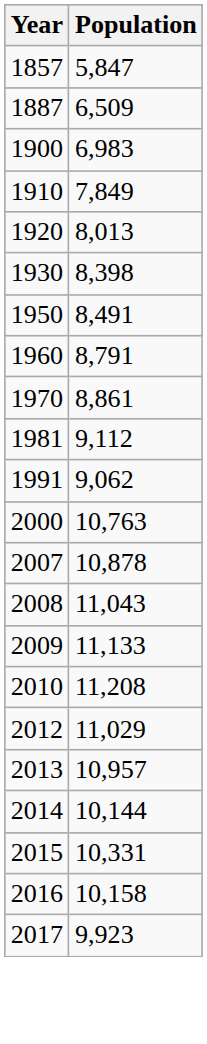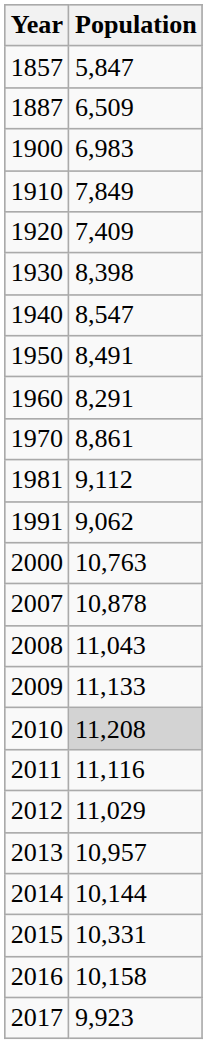1920 | Population: 8,013 -> 7,409
+ row: 1940 | 8,547
1960 | Population: 8,791 -> 8,291
2010 | Population: no background -> lightgrey background
+ row: 2011 | 11,116
